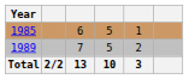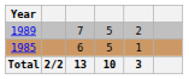rows swapped: 1985 <-> 1989
